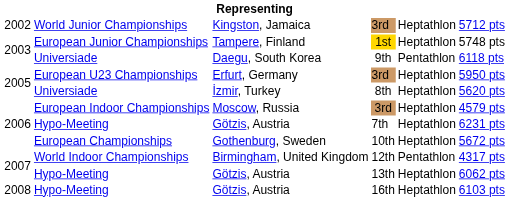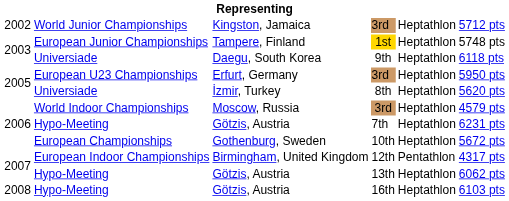Daegu, South Korea | column 5: Pentathlon -> Heptathlon
Moscow, Russia | column 2: European Indoor Championships -> World Indoor Championships
Birmingham, United Kingdom | column 2: World Indoor Championships -> European Indoor Championships
